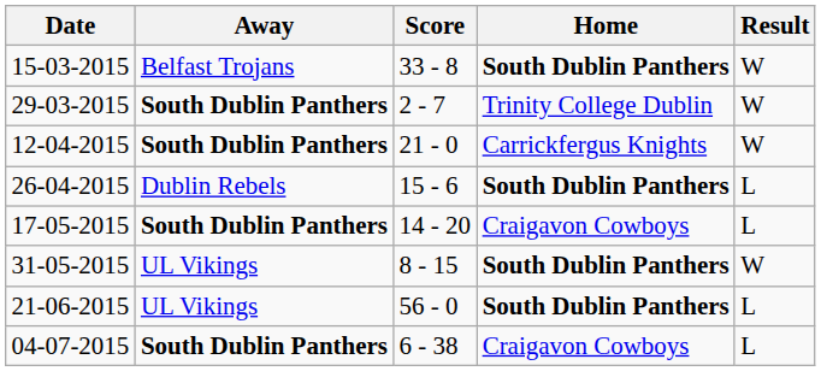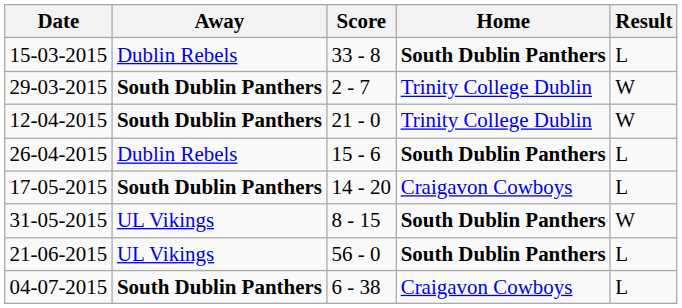15-03-2015 | Away: Belfast Trojans -> Dublin Rebels
15-03-2015 | Result: W -> L
12-04-2015 | Home: Carrickfergus Knights -> Trinity College Dublin
